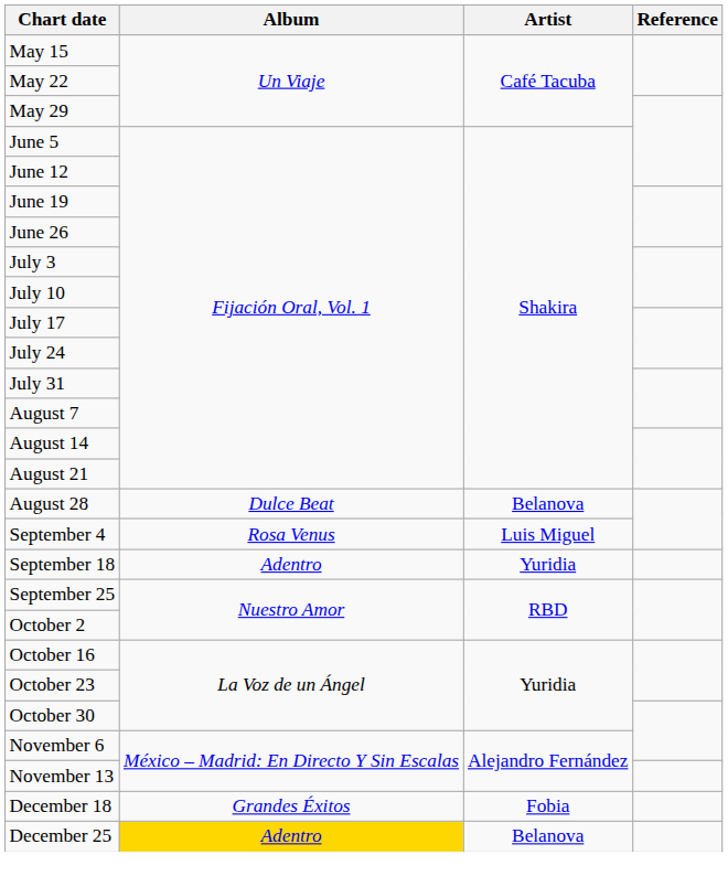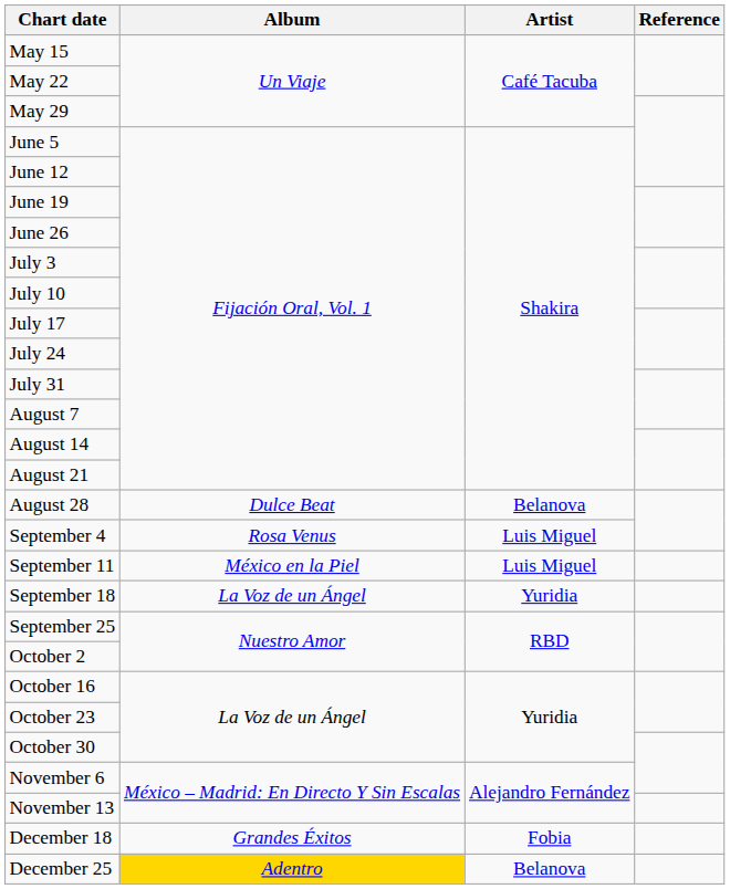+ row: September 11 | México en la Piel | Luis Miguel
September 18 | Album: Adentro -> La Voz de un Ángel
